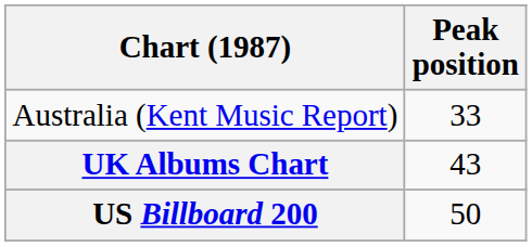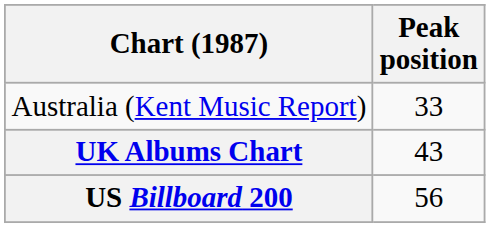US Billboard 200 | Peak position: 50 -> 56
